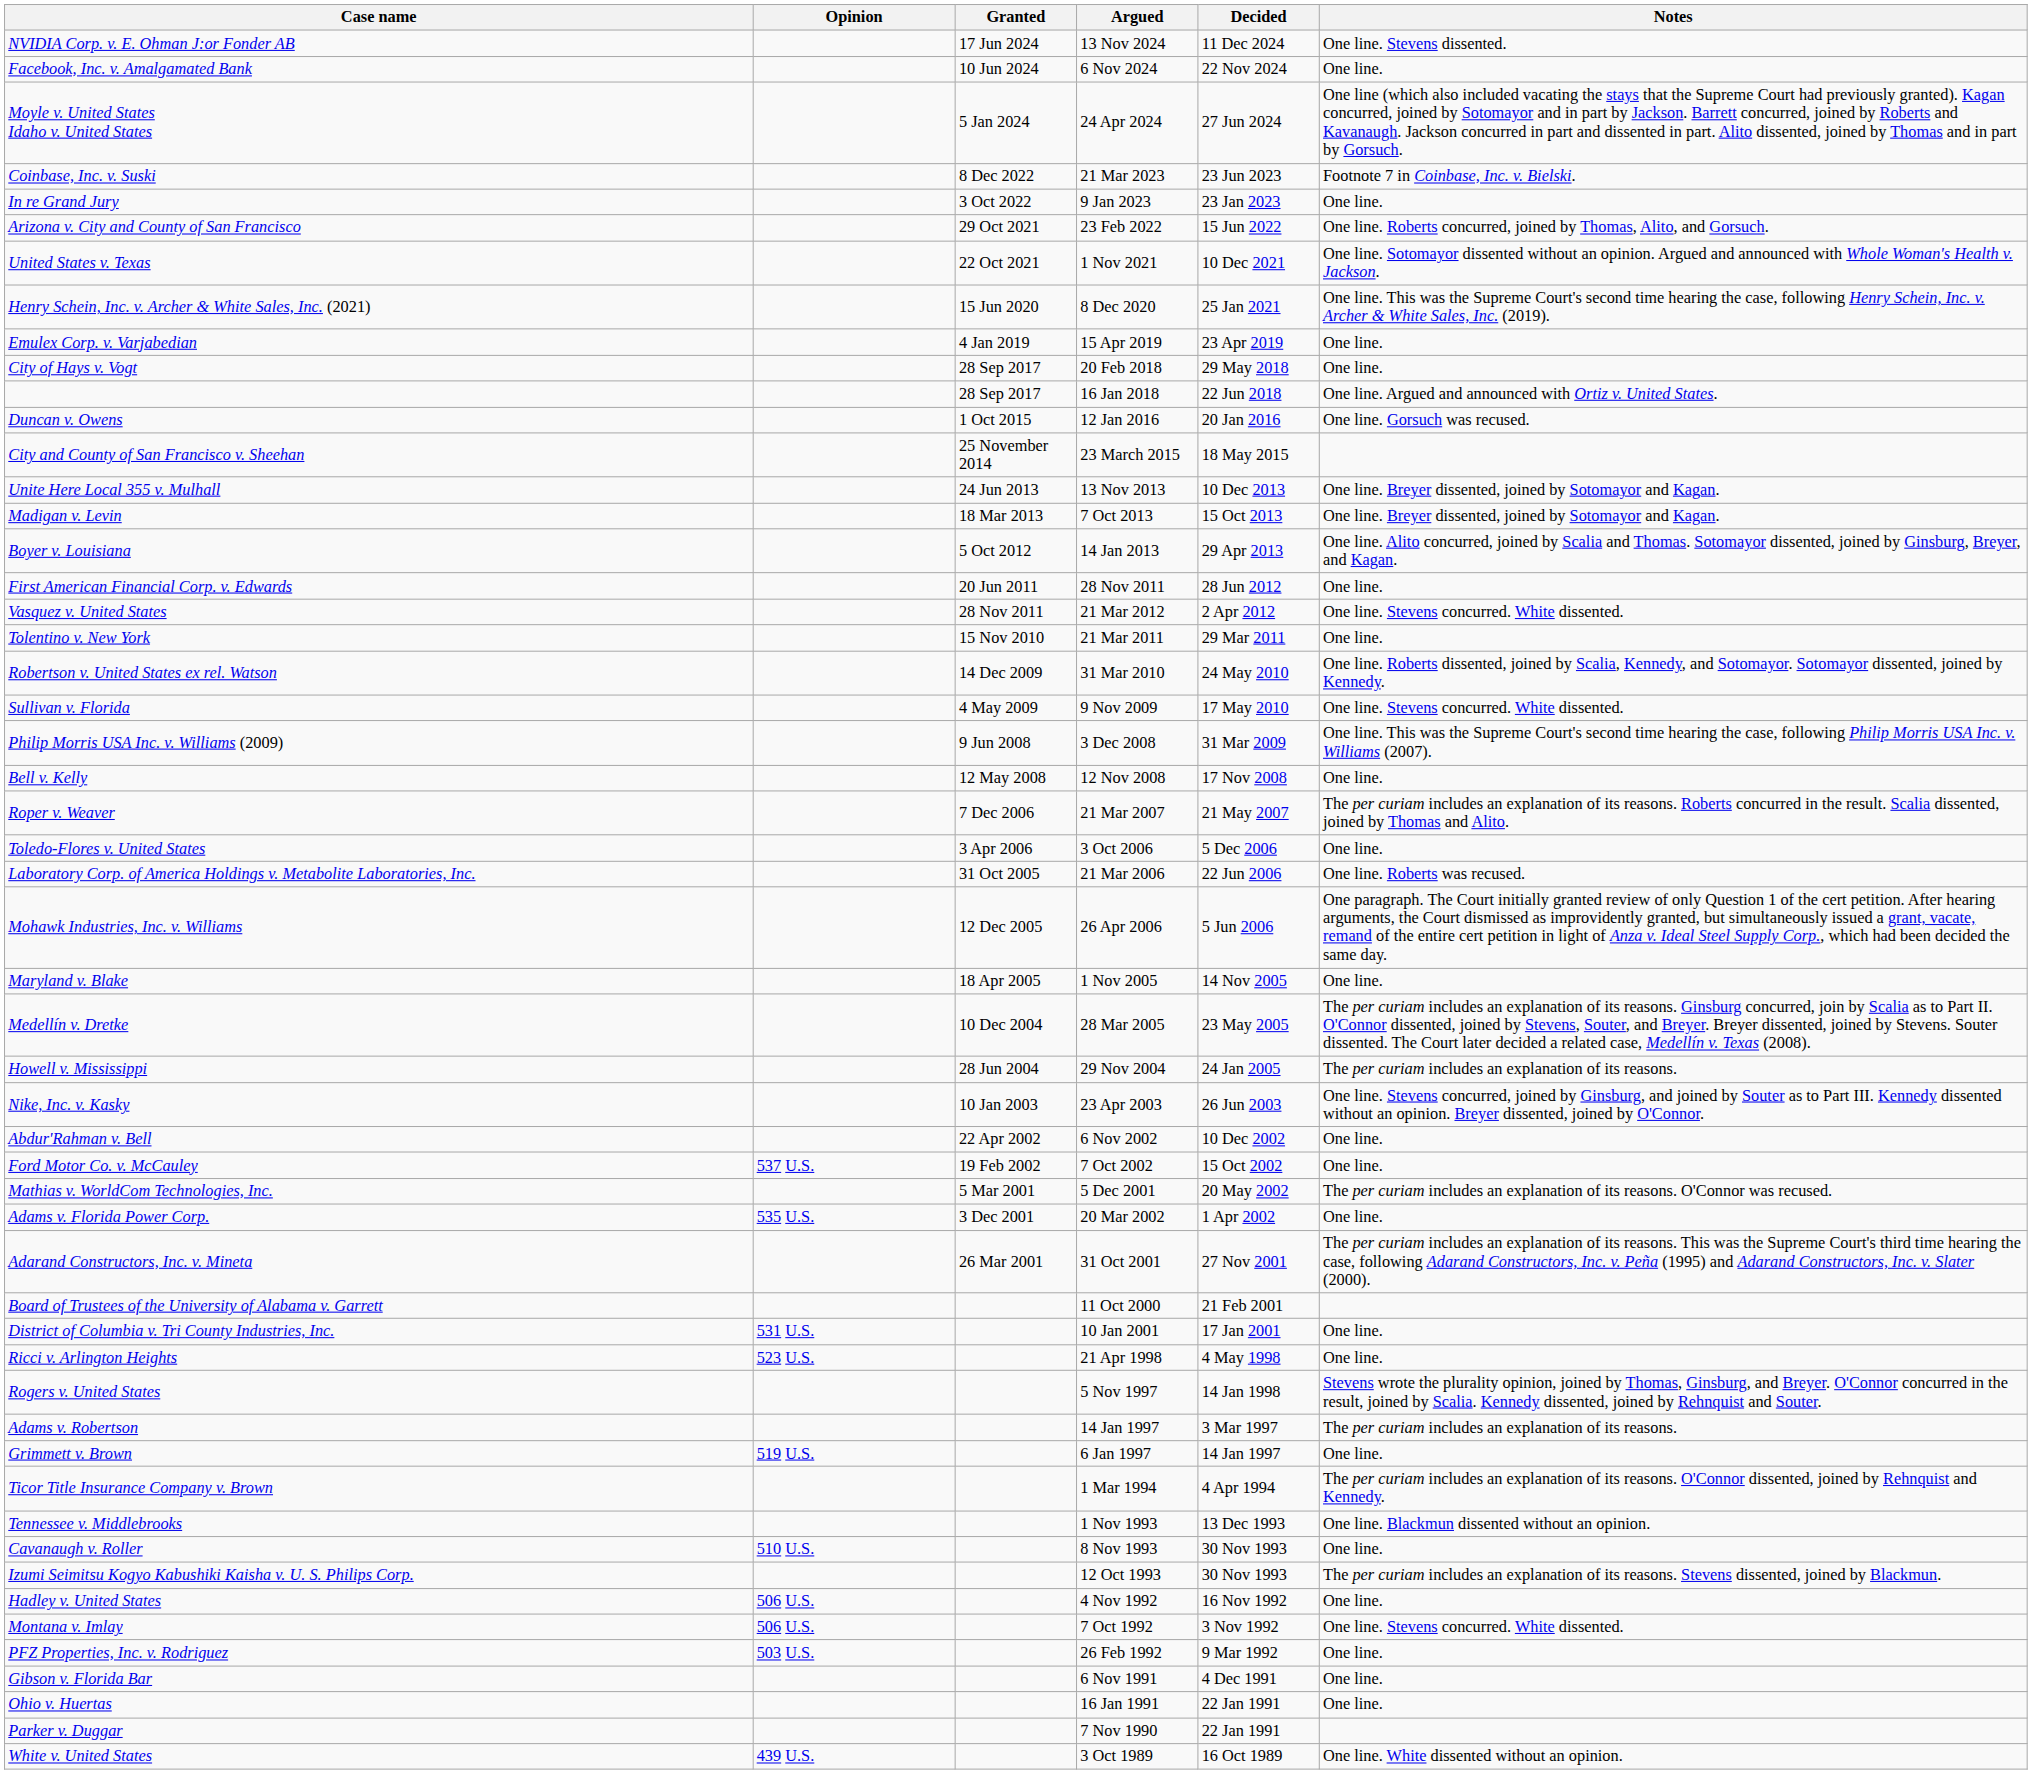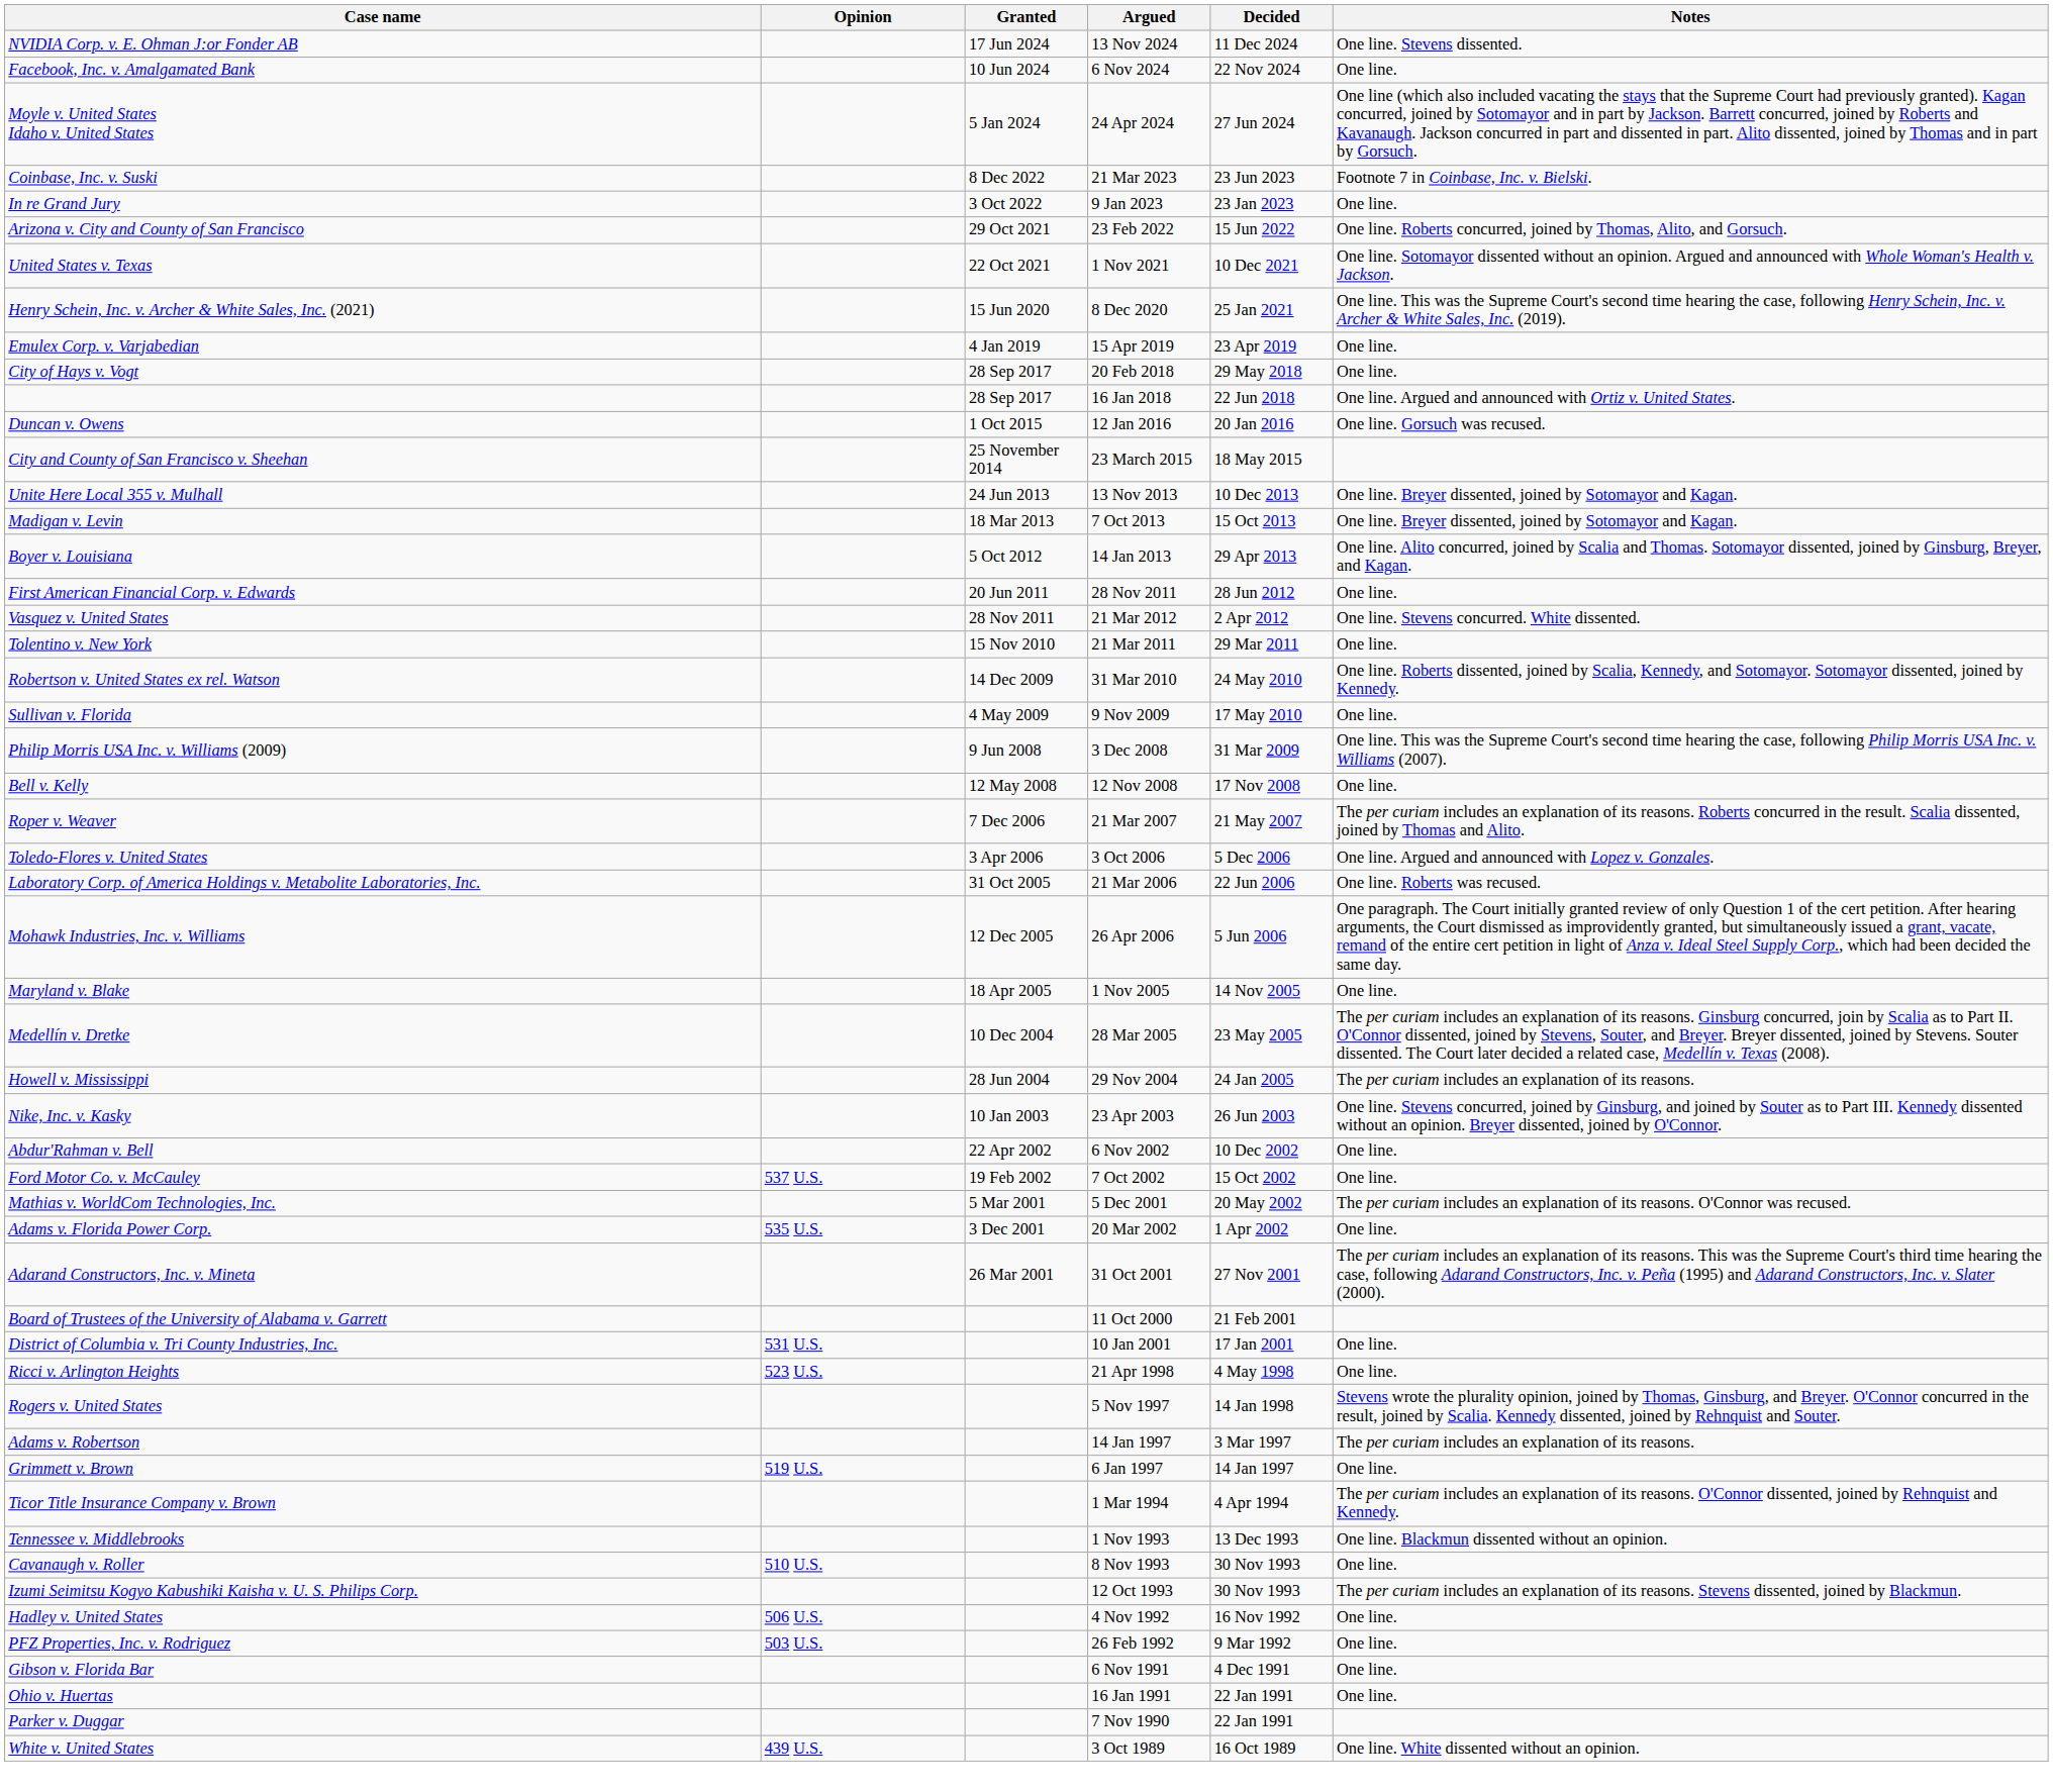Sullivan v. Florida | Notes: One line. Stevens concurred. White dissented. -> One line.
Toledo-Flores v. United States | Notes: One line. -> One line. Argued and announced with Lopez v. Gonzales.
- row: Montana v. Imlay | 506 U.S. | 7 Oct 1992 | 3 Nov 1992 | One line. Stevens concurred. White dissented.
